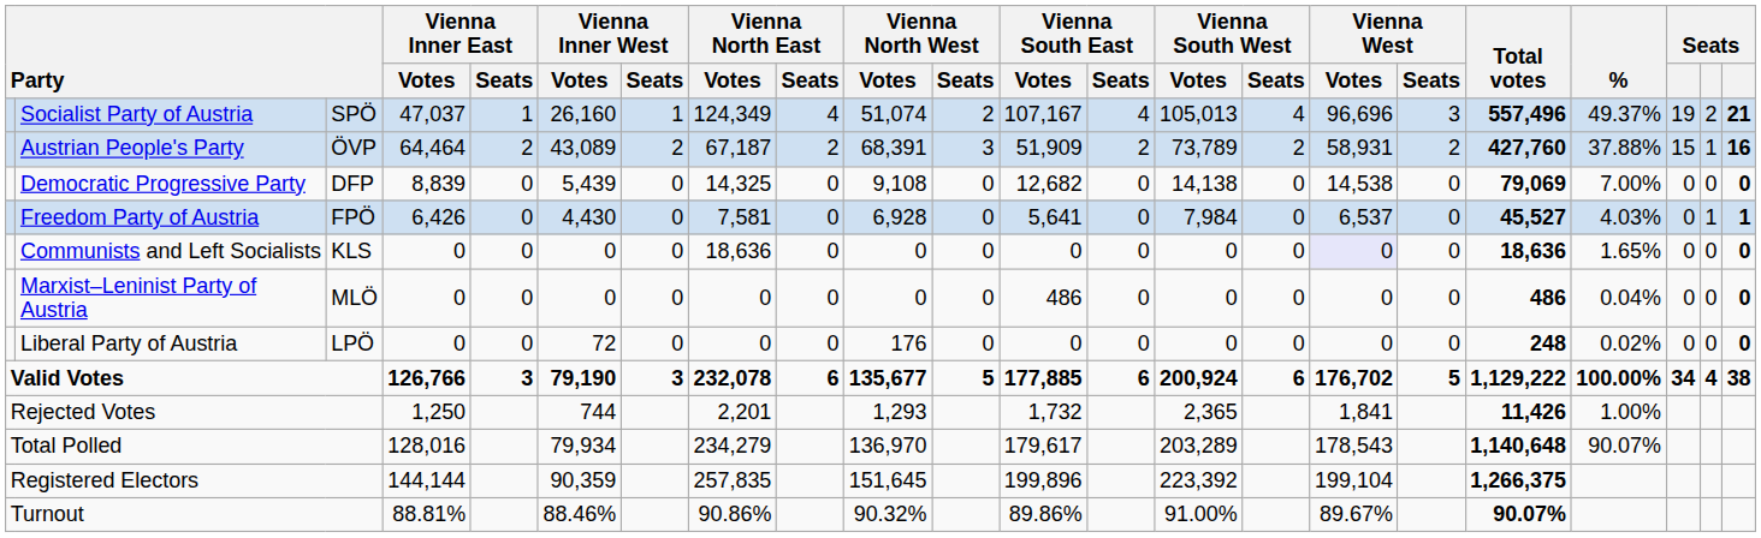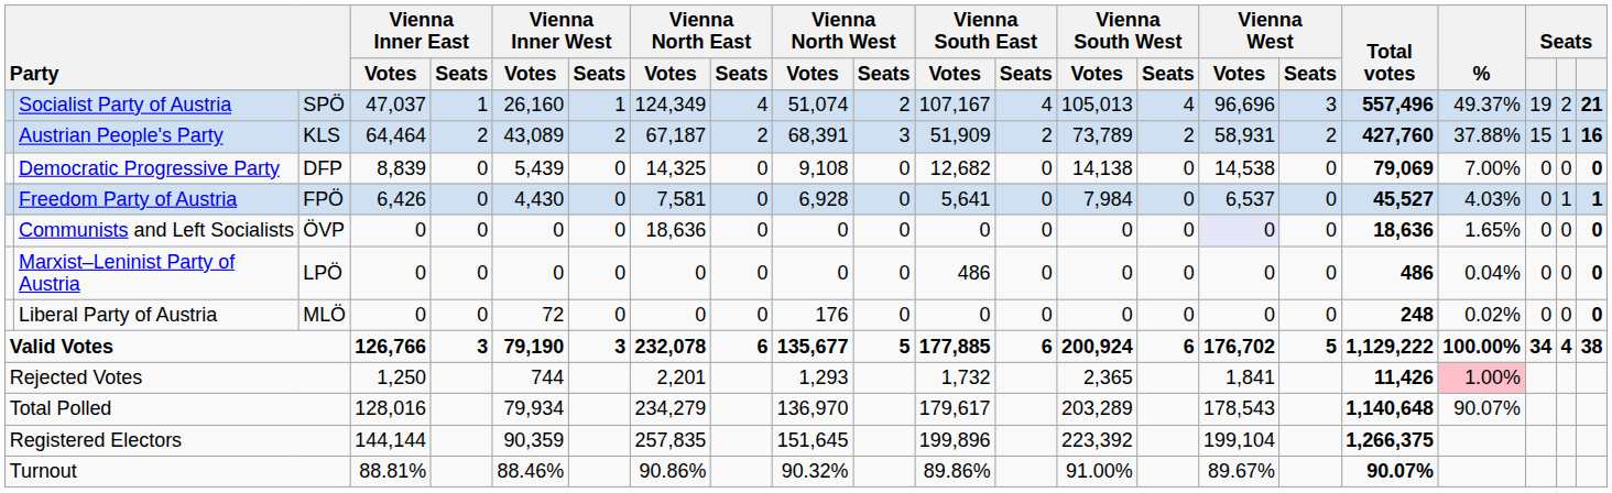Austrian People's Party | column 3: ÖVP -> KLS
Communists and Left Socialists | column 3: KLS -> ÖVP
Marxist–Leninist Party of Austria | column 3: MLÖ -> LPÖ
Liberal Party of Austria | column 3: LPÖ -> MLÖ
Rejected Votes | %: no background -> pink background
